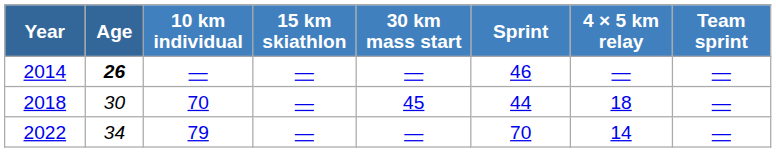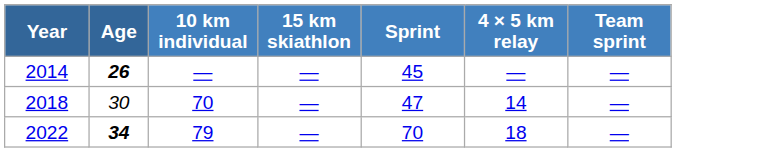- column: 30 km mass start | — | 45 | —
2014 | Sprint: 46 -> 45
2018 | Sprint: 44 -> 47
2018 | 4 × 5 km relay: 18 -> 14
2022 | Age: normal -> bold
2022 | 4 × 5 km relay: 14 -> 18
